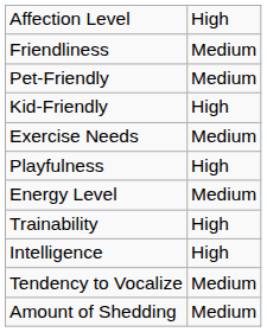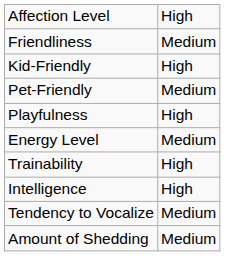rows swapped: Kid-Friendly <-> Pet-Friendly
- row: Exercise Needs | Medium
